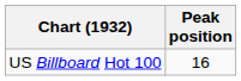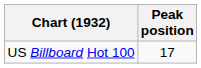US Billboard Hot 100 | Peak position: 16 -> 17
